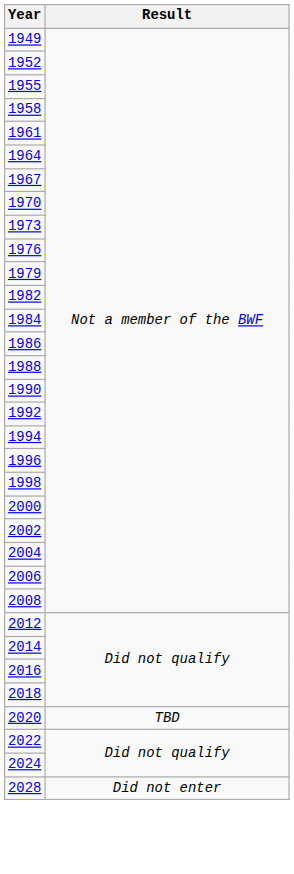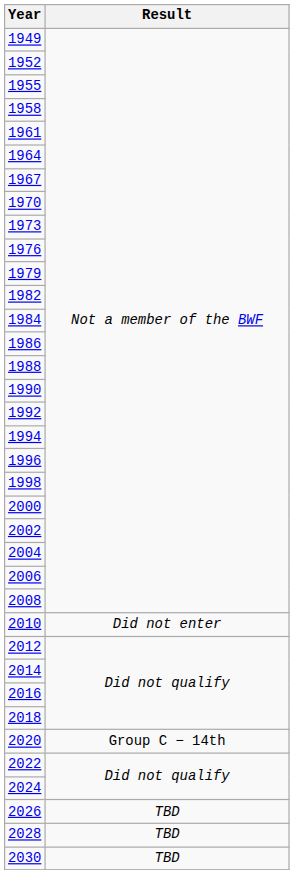+ row: 2010 | Did not enter
2020 | Result: TBD -> Group C − 14th
+ row: 2026 | TBD
2028 | Result: Did not enter -> TBD
+ row: 2030 | TBD
